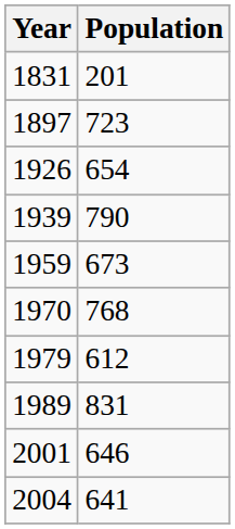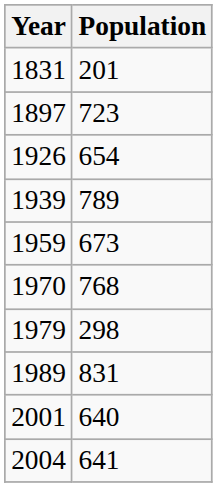1939 | Population: 790 -> 789
1979 | Population: 612 -> 298
2001 | Population: 646 -> 640
